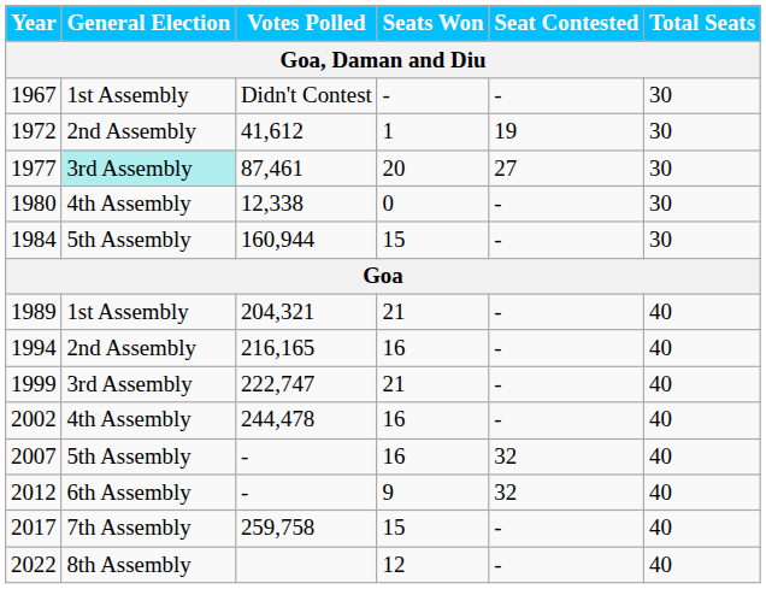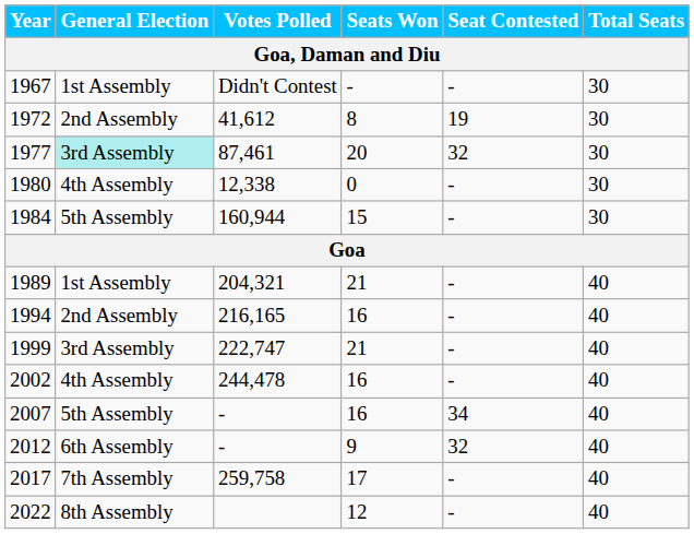1972 | Seats Won: 1 -> 8
1977 | Seat Contested: 27 -> 32
2007 | Seat Contested: 32 -> 34
2017 | Seats Won: 15 -> 17
